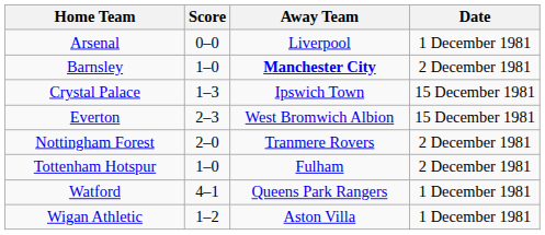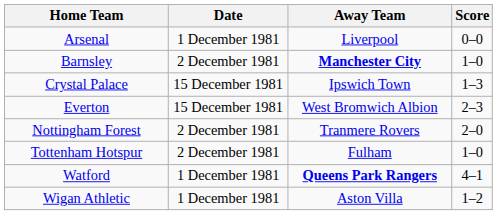columns swapped: Score <-> Date
Watford | Away Team: normal -> bold
